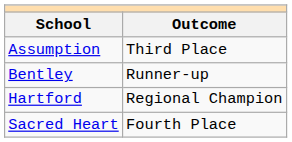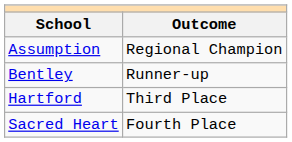Assumption | Outcome: Third Place -> Regional Champion
Hartford | Outcome: Regional Champion -> Third Place
